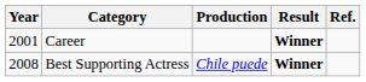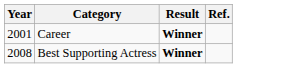- column: Production | Chile puede
